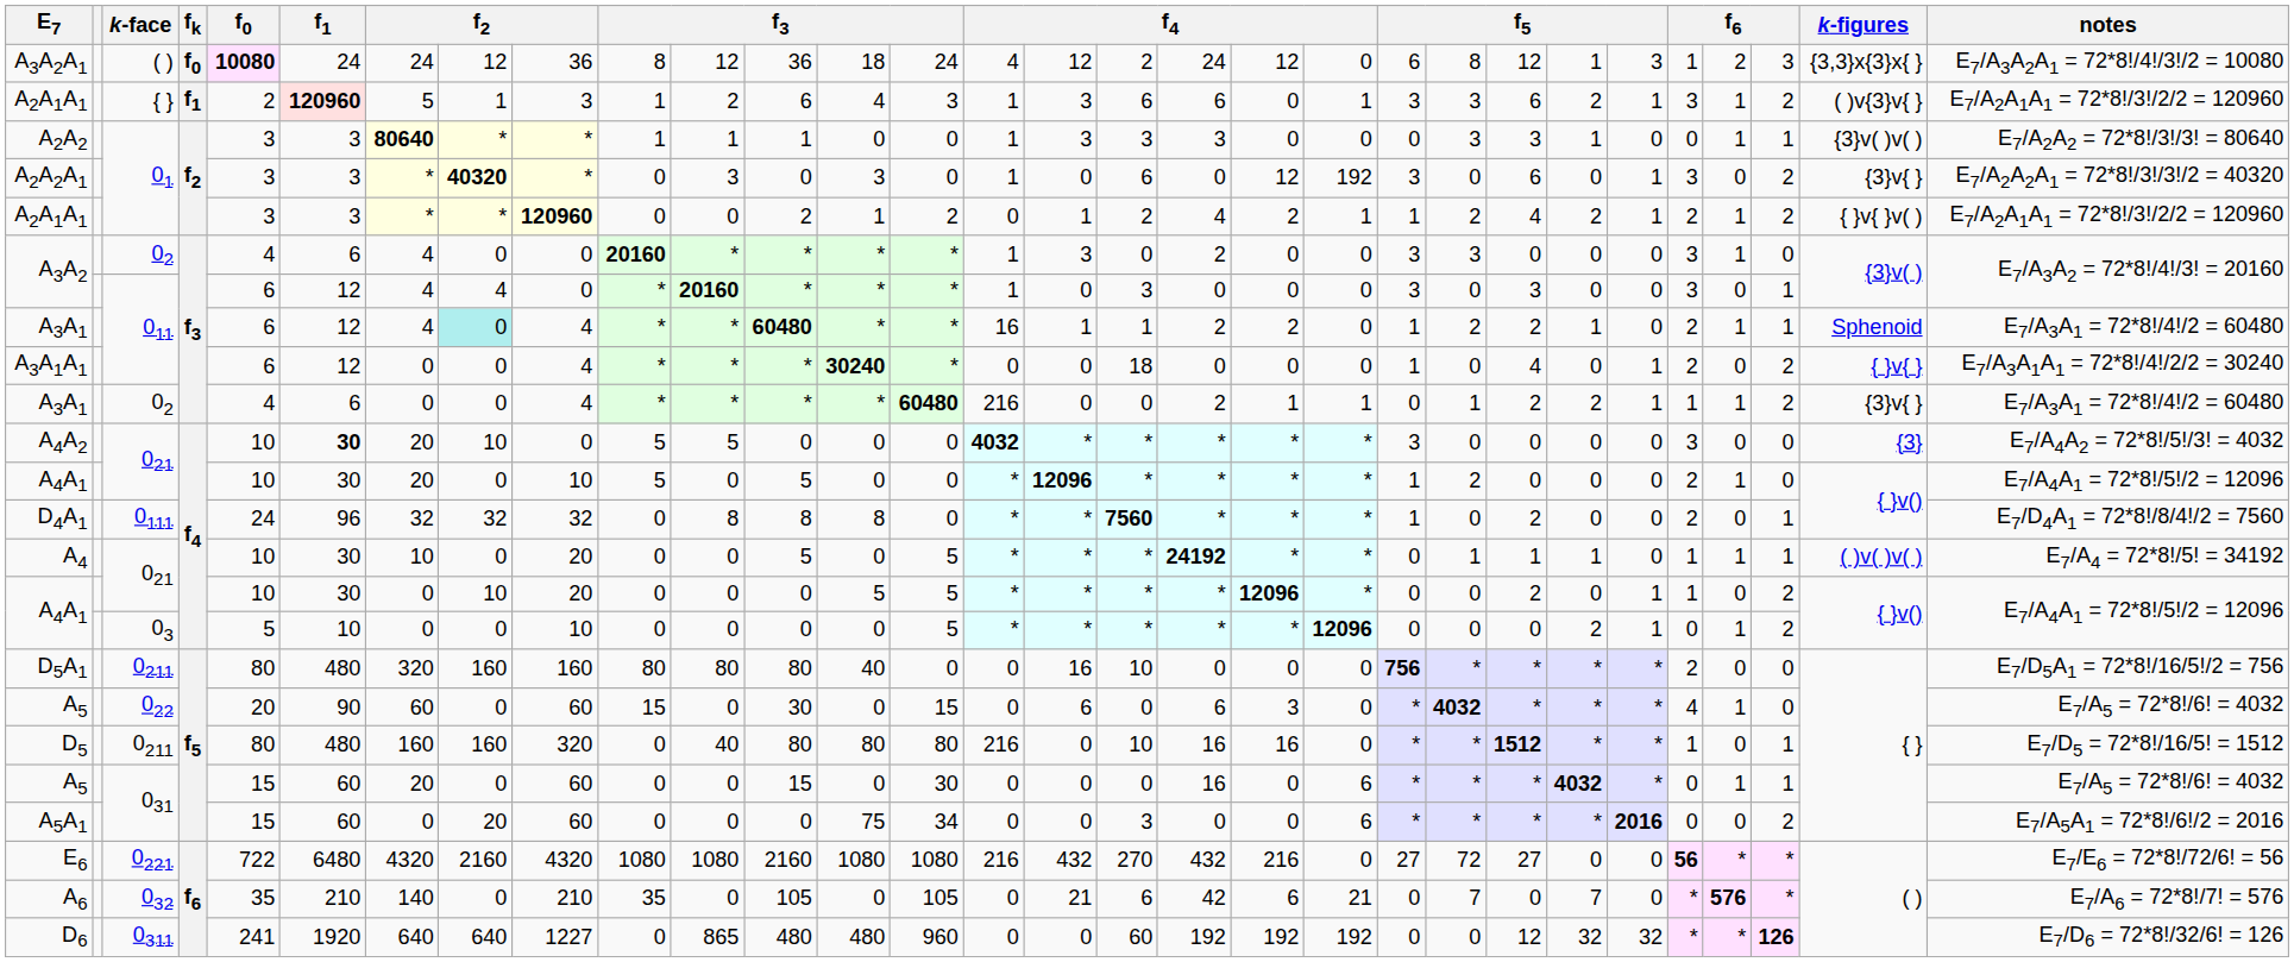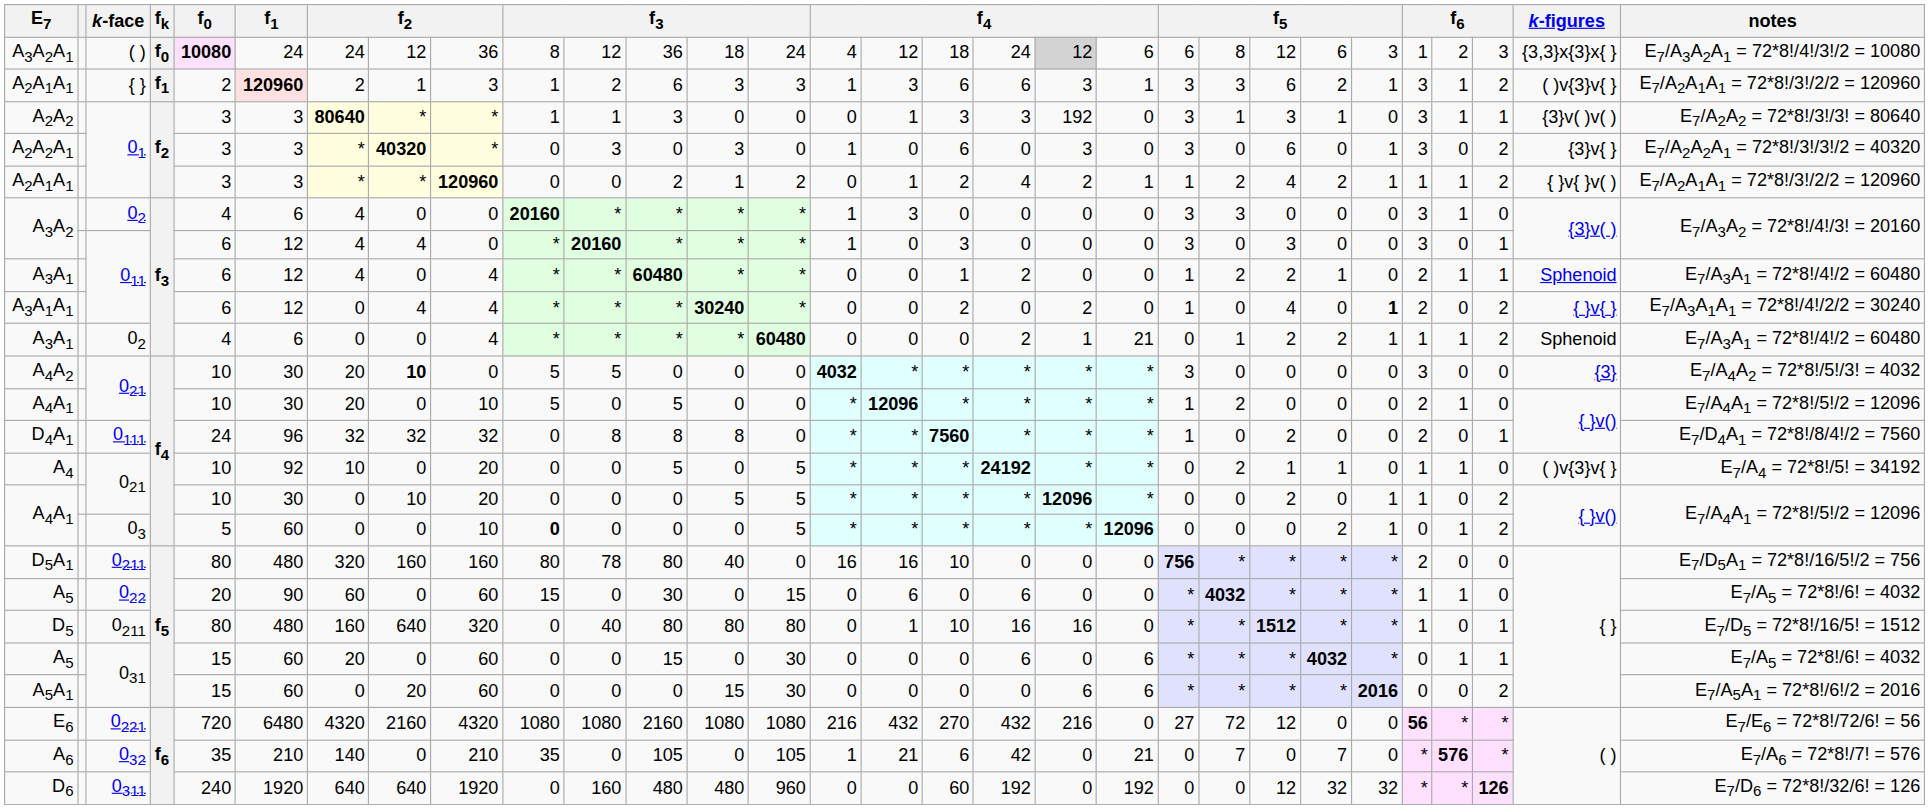A3A2A1 | column 17: 2 -> 18
A3A2A1 | column 19: no background -> lightgrey background
A3A2A1 | column 20: 0 -> 6
A3A2A1 | column 24: 1 -> 6
A2A1A1 / { } | column 7: 5 -> 2
A2A1A1 / { } | column 13: 4 -> 3
A2A1A1 / { } | column 19: 0 -> 3
A2A2 | column 12: 1 -> 3
A2A2 | column 15: 1 -> 0
A2A2 | column 16: 3 -> 1
A2A2 | column 19: 0 -> 192
A2A2 | column 21: 0 -> 3
A2A2 | column 22: 3 -> 1
A2A2 | column 26: 0 -> 3
A2A2A1 | column 19: 12 -> 3
A2A2A1 | column 20: 192 -> 0
A2A1A1 / 01 | column 26: 2 -> 1
A3A2 / 02 | column 18: 2 -> 0
A3A1 / 011 | column 8: paleturquoise background -> no background
A3A1 / 011 | column 15: 16 -> 0
A3A1 / 011 | column 16: 1 -> 0
A3A1 / 011 | column 19: 2 -> 0
A3A1A1 | column 8: 0 -> 4
A3A1A1 | column 17: 18 -> 2
A3A1A1 | column 19: 0 -> 2
A3A1A1 | column 25: normal -> bold
A3A1 / 02 | column 15: 216 -> 0
A3A1 / 02 | column 20: 1 -> 21
A3A1 / 02 | k-figures: {3}v{ } -> Sphenoid
A4A2 | f1: bold -> normal
A4A2 | column 8: normal -> bold
A4 | f1: 30 -> 92
A4 | column 22: 1 -> 2
A4 | column 28: 1 -> 0
A4 | k-figures: ( )v( )v( ) -> ( )v{3}v{ }
A4A1 / 03 | f1: 10 -> 60
A4A1 / 03 | column 10: normal -> bold
D5A1 | column 11: 80 -> 78
D5A1 | column 15: 0 -> 16
A5 / 022 | column 19: 3 -> 0
A5 / 022 | column 26: 4 -> 1
D5 | column 8: 160 -> 640
D5 | column 15: 216 -> 0
D5 | column 16: 0 -> 1
A5 / 031 | column 18: 16 -> 6
A5A1 | column 13: 75 -> 15
A5A1 | column 14: 34 -> 30
A5A1 | column 17: 3 -> 0
A5A1 | column 19: 0 -> 6
E6 | f0: 722 -> 720
E6 | column 23: 27 -> 12
A6 | column 15: 0 -> 1
A6 | column 19: 6 -> 0
D6 | f0: 241 -> 240
D6 | column 9: 1227 -> 1920
D6 | column 11: 865 -> 160
D6 | column 19: 192 -> 0
